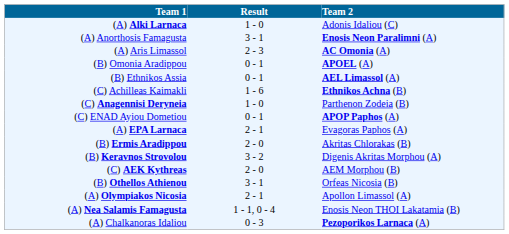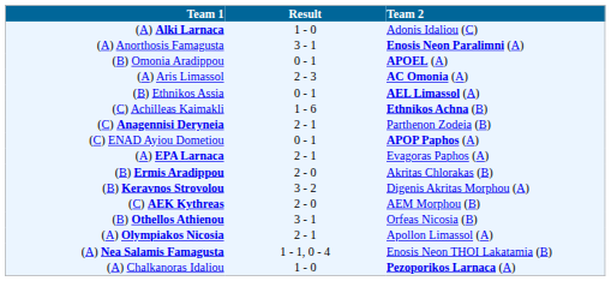rows swapped: (B) Omonia Aradippou <-> (A) Aris Limassol
(C) Anagennisi Deryneia | Result: 1 - 0 -> 2 - 1
(A) Chalkanoras Idaliou | Result: 0 - 3 -> 1 - 0
